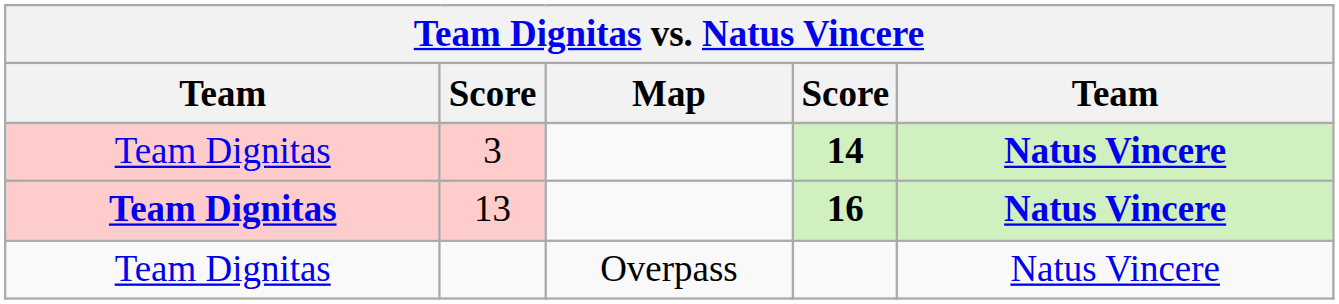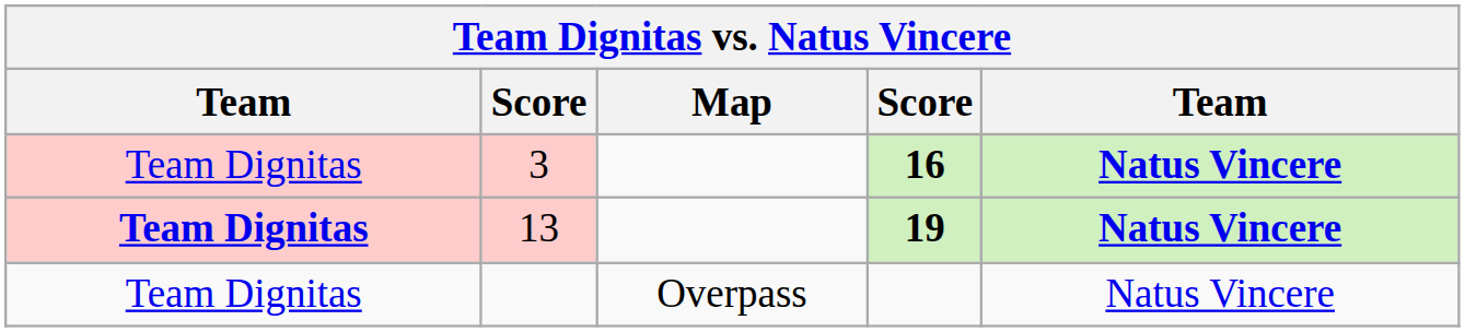3 | column 4: 14 -> 16
13 | column 4: 16 -> 19
